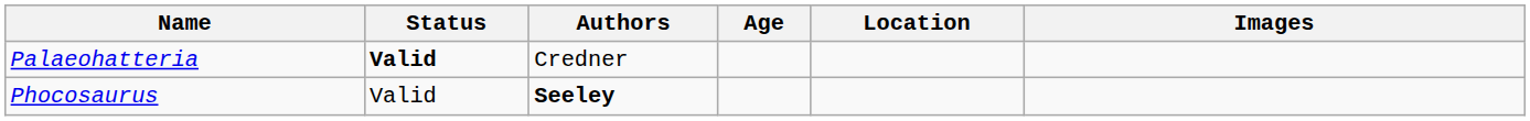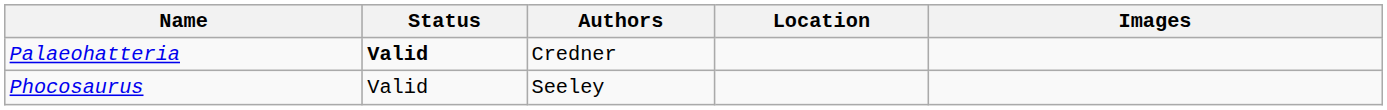- column: Age
Phocosaurus | Authors: bold -> normal
